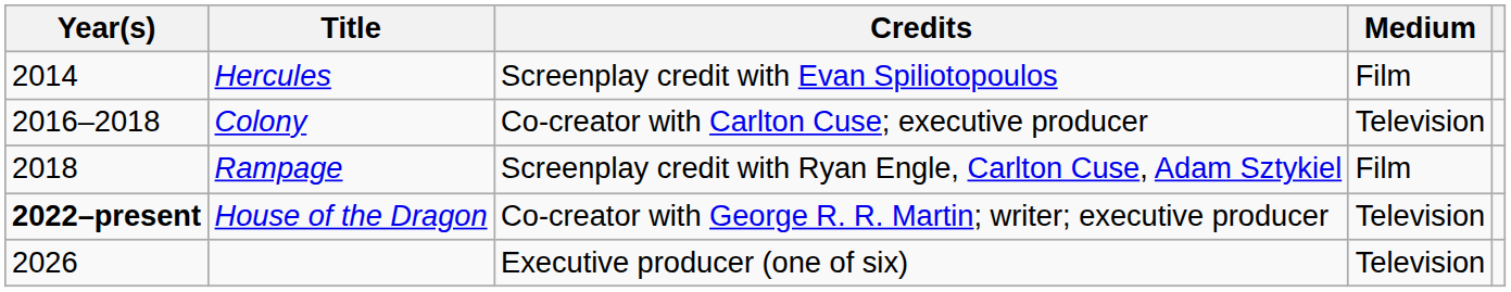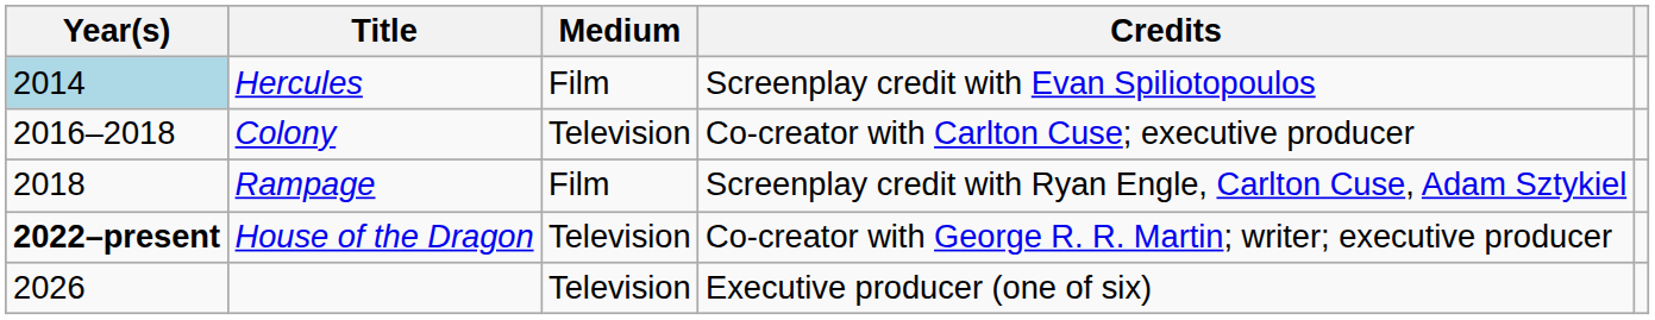columns swapped: Medium <-> Credits
Hercules | Year(s): no background -> lightblue background
